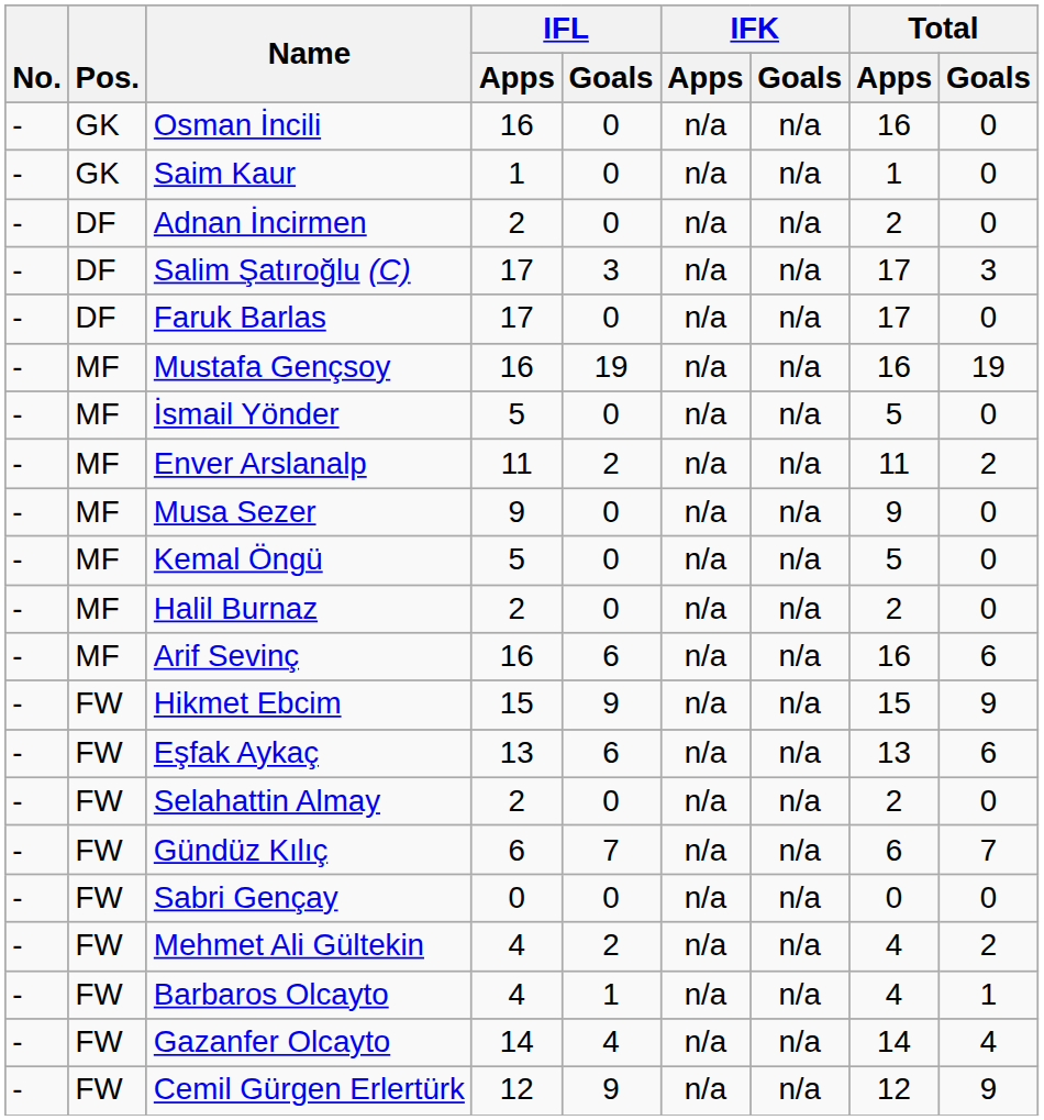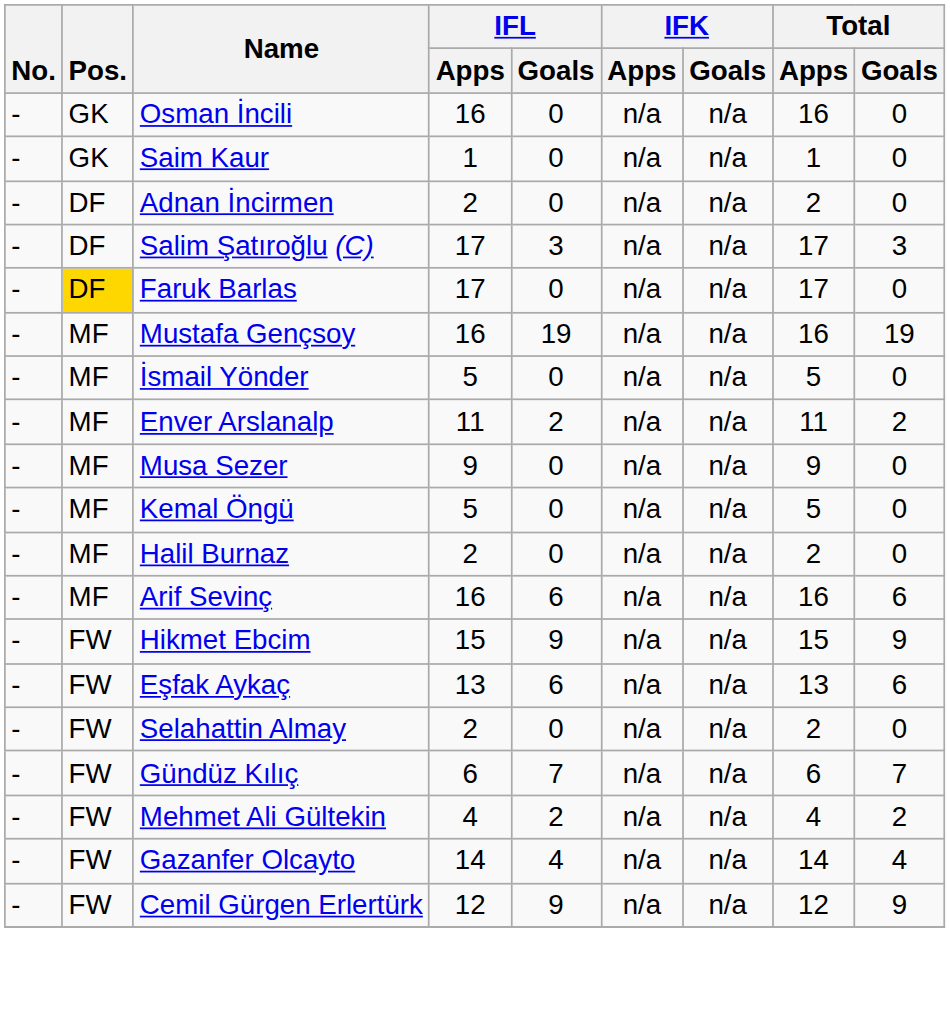Faruk Barlas | Pos.: no background -> gold background
- row: - | FW | Sabri Gençay | 0 | 0 | n/a | n/a | 0 | 0
- row: - | FW | Barbaros Olcayto | 4 | 1 | n/a | n/a | 4 | 1
